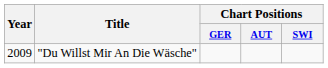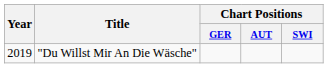"Du Willst Mir An Die Wäsche" | Year: 2009 -> 2019
